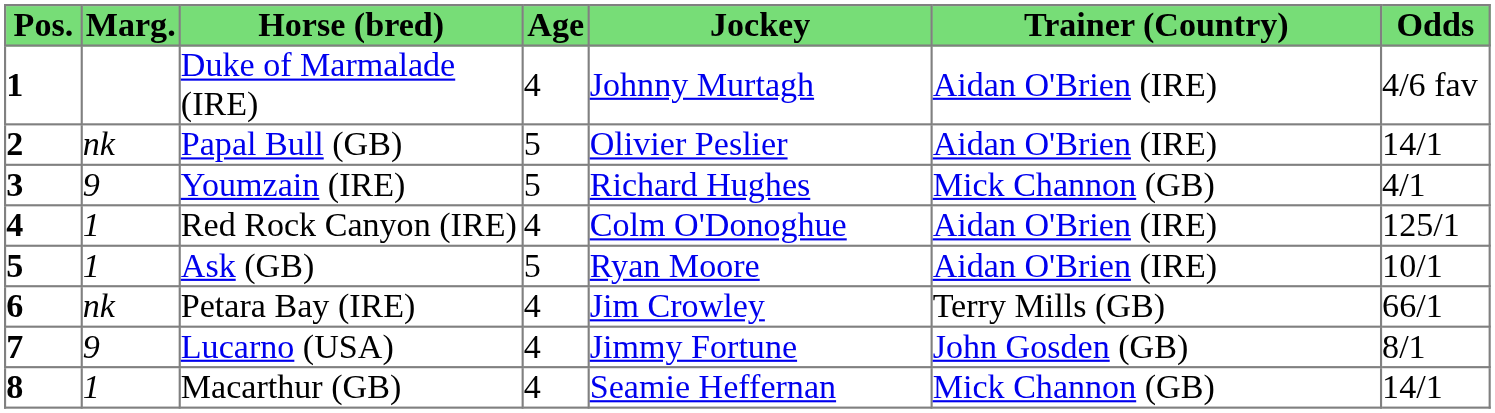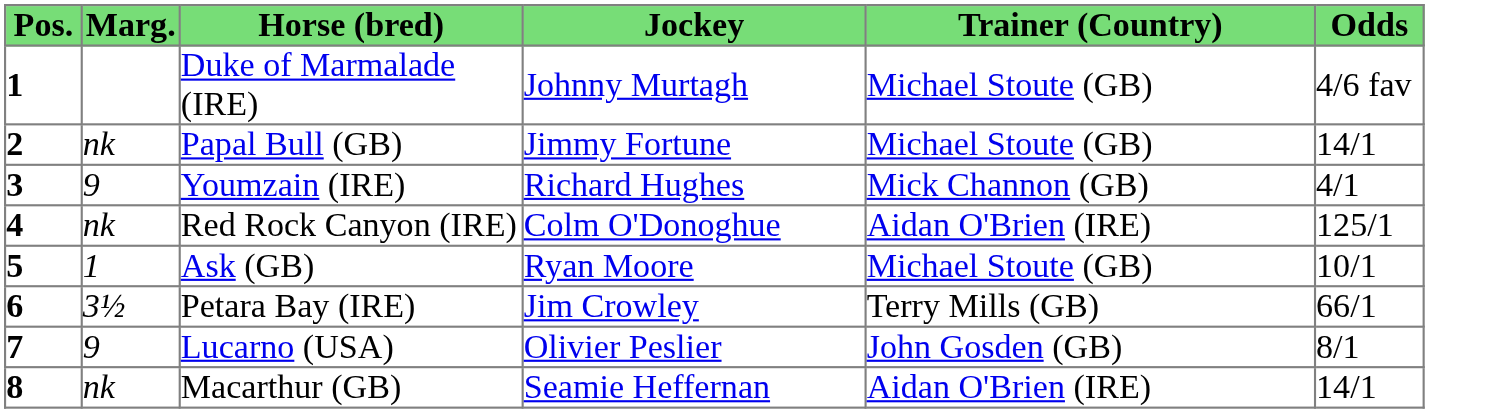- column: Age | 4 | 5 | 5 | 4 | 5 | 4 | 4 | 4
Duke of Marmalade (IRE) | Trainer (Country): Aidan O'Brien (IRE) -> Michael Stoute (GB)
Papal Bull (GB) | Jockey: Olivier Peslier -> Jimmy Fortune
Papal Bull (GB) | Trainer (Country): Aidan O'Brien (IRE) -> Michael Stoute (GB)
Red Rock Canyon (IRE) | Marg.: 1 -> nk
Ask (GB) | Trainer (Country): Aidan O'Brien (IRE) -> Michael Stoute (GB)
Petara Bay (IRE) | Marg.: nk -> 3½
Lucarno (USA) | Jockey: Jimmy Fortune -> Olivier Peslier
Macarthur (GB) | Marg.: 1 -> nk
Macarthur (GB) | Trainer (Country): Mick Channon (GB) -> Aidan O'Brien (IRE)
